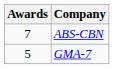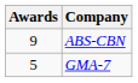ABS-CBN | Awards: 7 -> 9
